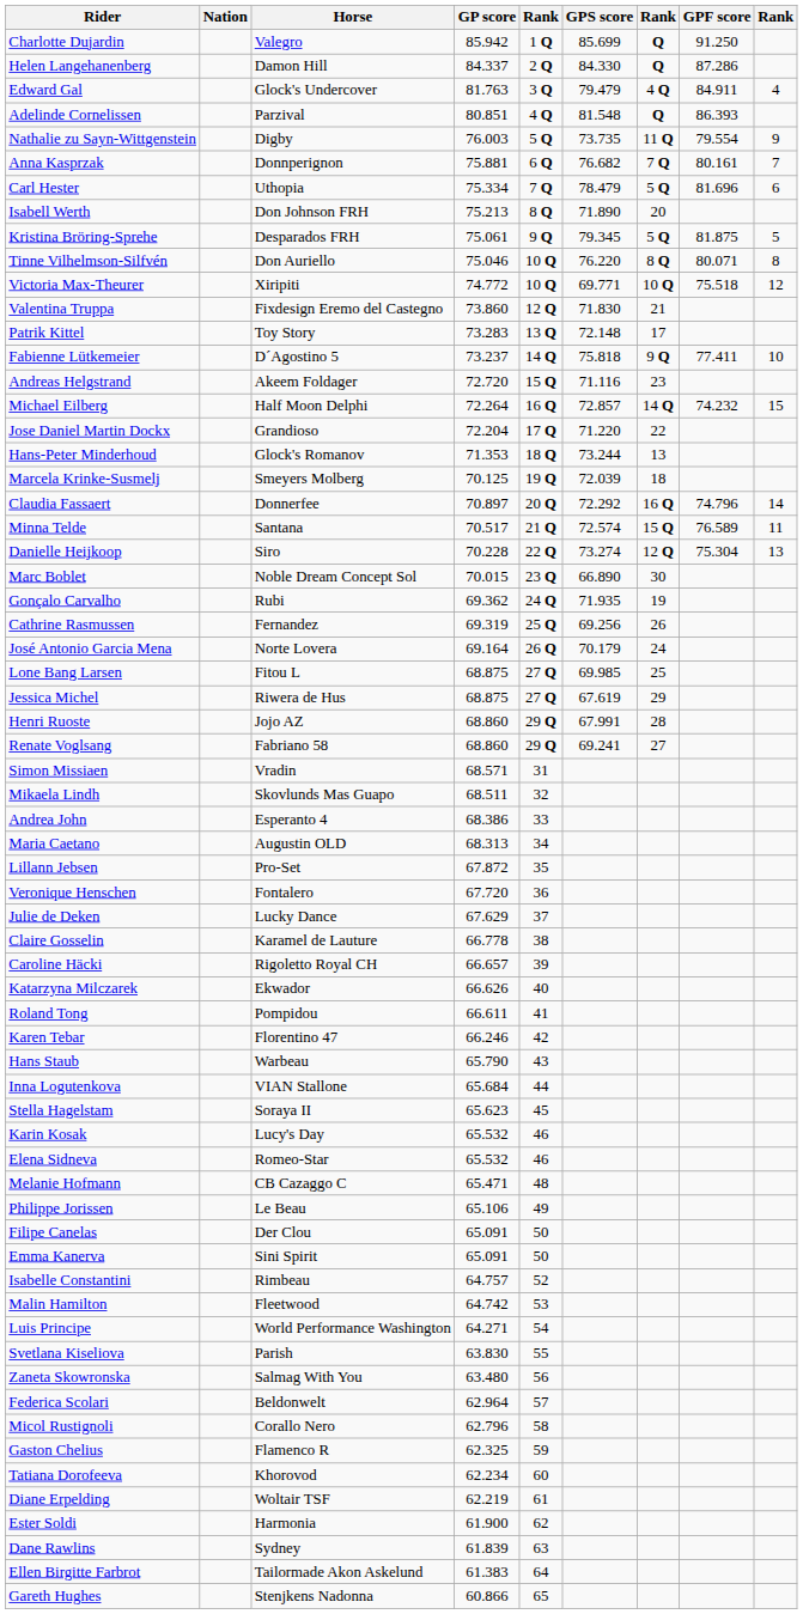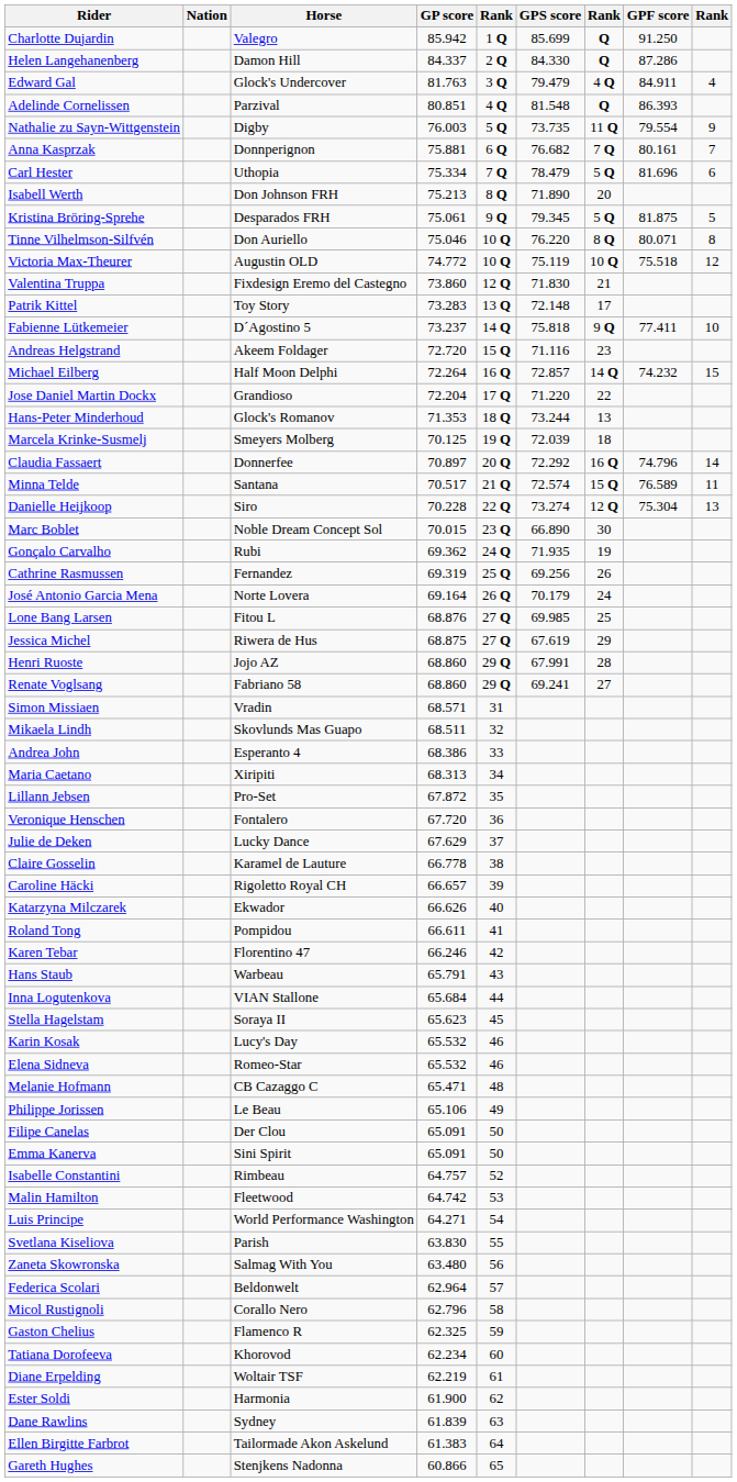Victoria Max-Theurer | Horse: Xiripiti -> Augustin OLD
Victoria Max-Theurer | GPS score: 69.771 -> 75.119
Lone Bang Larsen | GP score: 68.875 -> 68.876
Maria Caetano | Horse: Augustin OLD -> Xiripiti
Hans Staub | GP score: 65.790 -> 65.791
